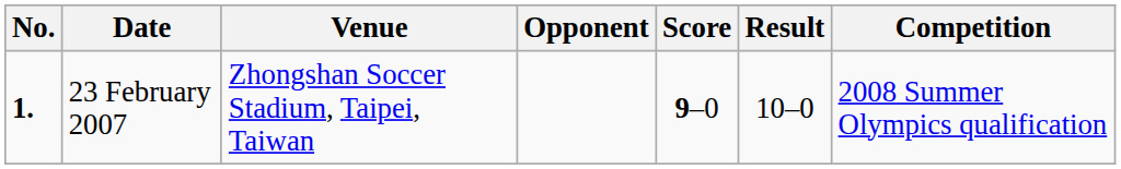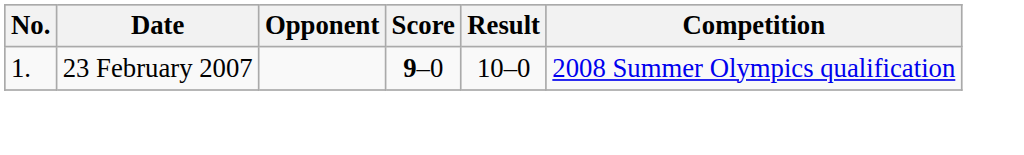- column: Venue | Zhongshan Soccer Stadium, Taipei, Taiwan
23 February 2007 | No.: bold -> normal
